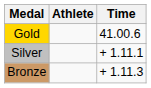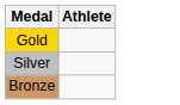- column: Time | 41.00.6 | + 1.11.1 | + 1.11.3
